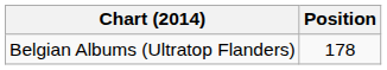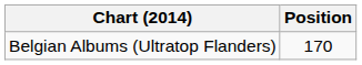Belgian Albums (Ultratop Flanders) | Position: 178 -> 170
